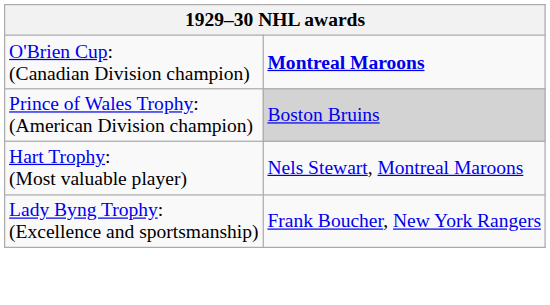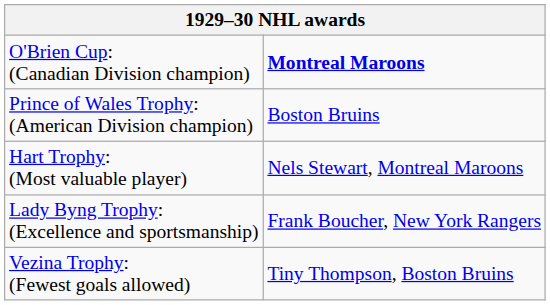Prince of Wales Trophy: (American Division champion) | column 2: lightgrey background -> no background
+ row: Vezina Trophy: (Fewest goals allowed) | Tiny Thompson, Boston Bruins
